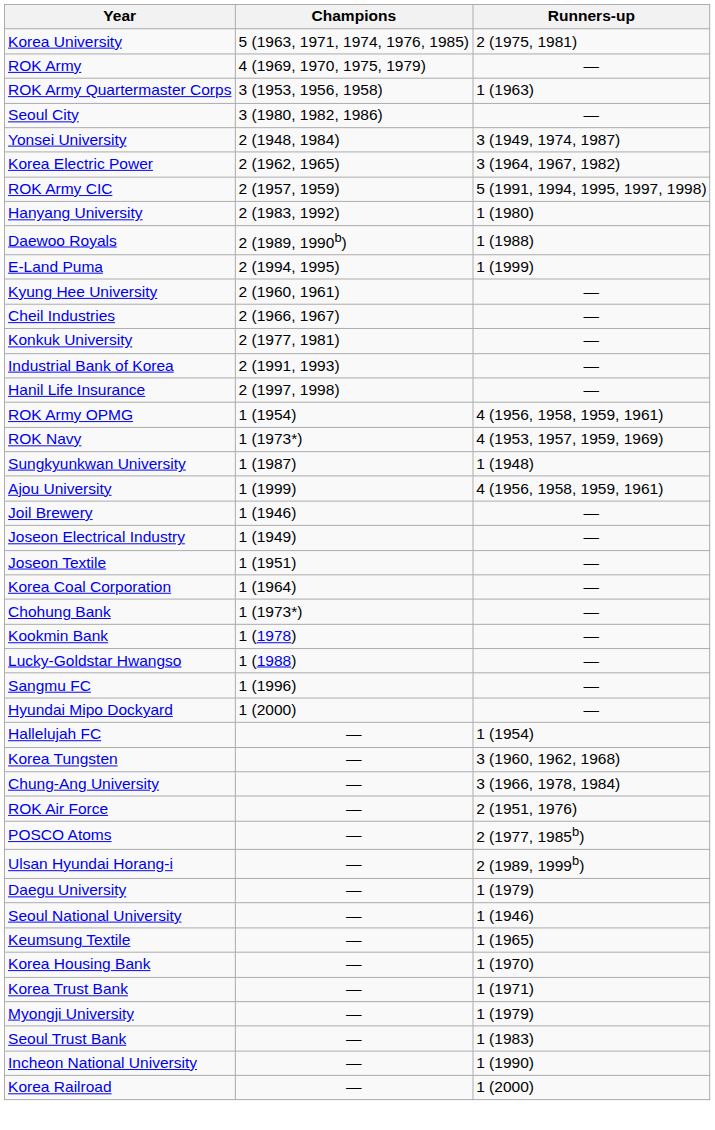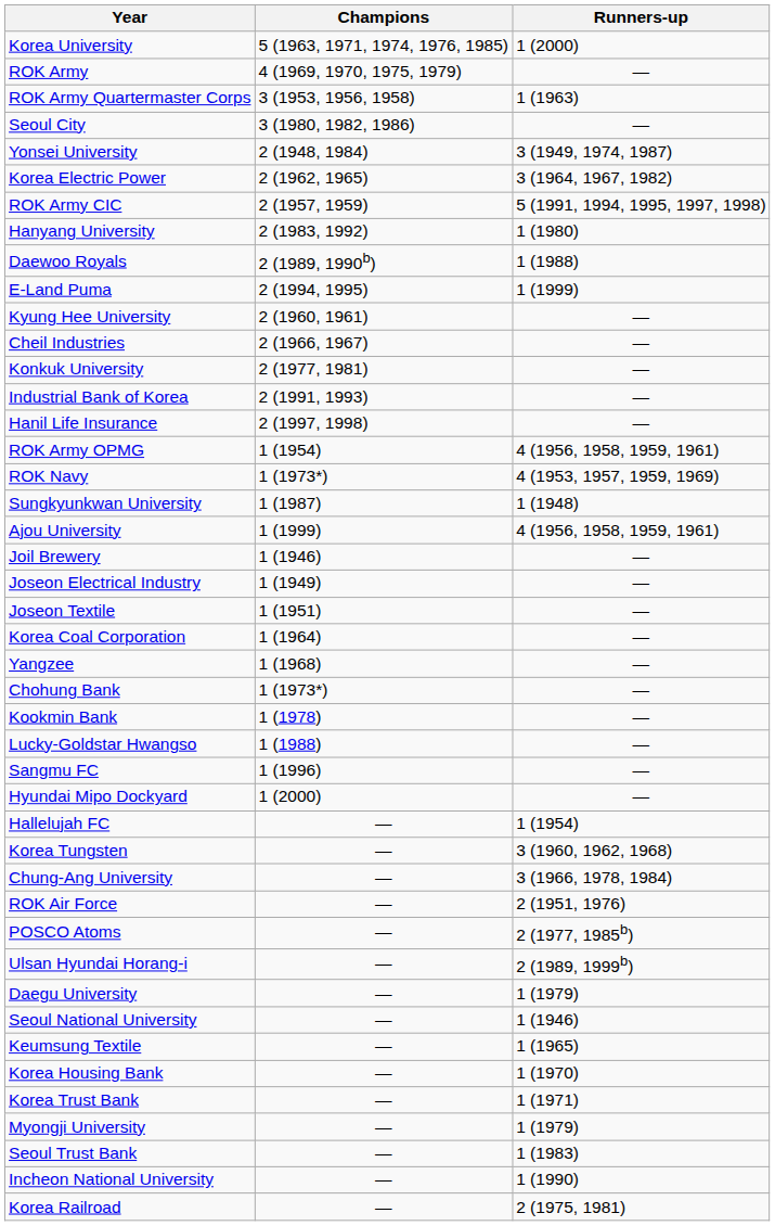Korea University | Runners-up: 2 (1975, 1981) -> 1 (2000)
+ row: Yangzee | 1 (1968) | —
Korea Railroad | Runners-up: 1 (2000) -> 2 (1975, 1981)
